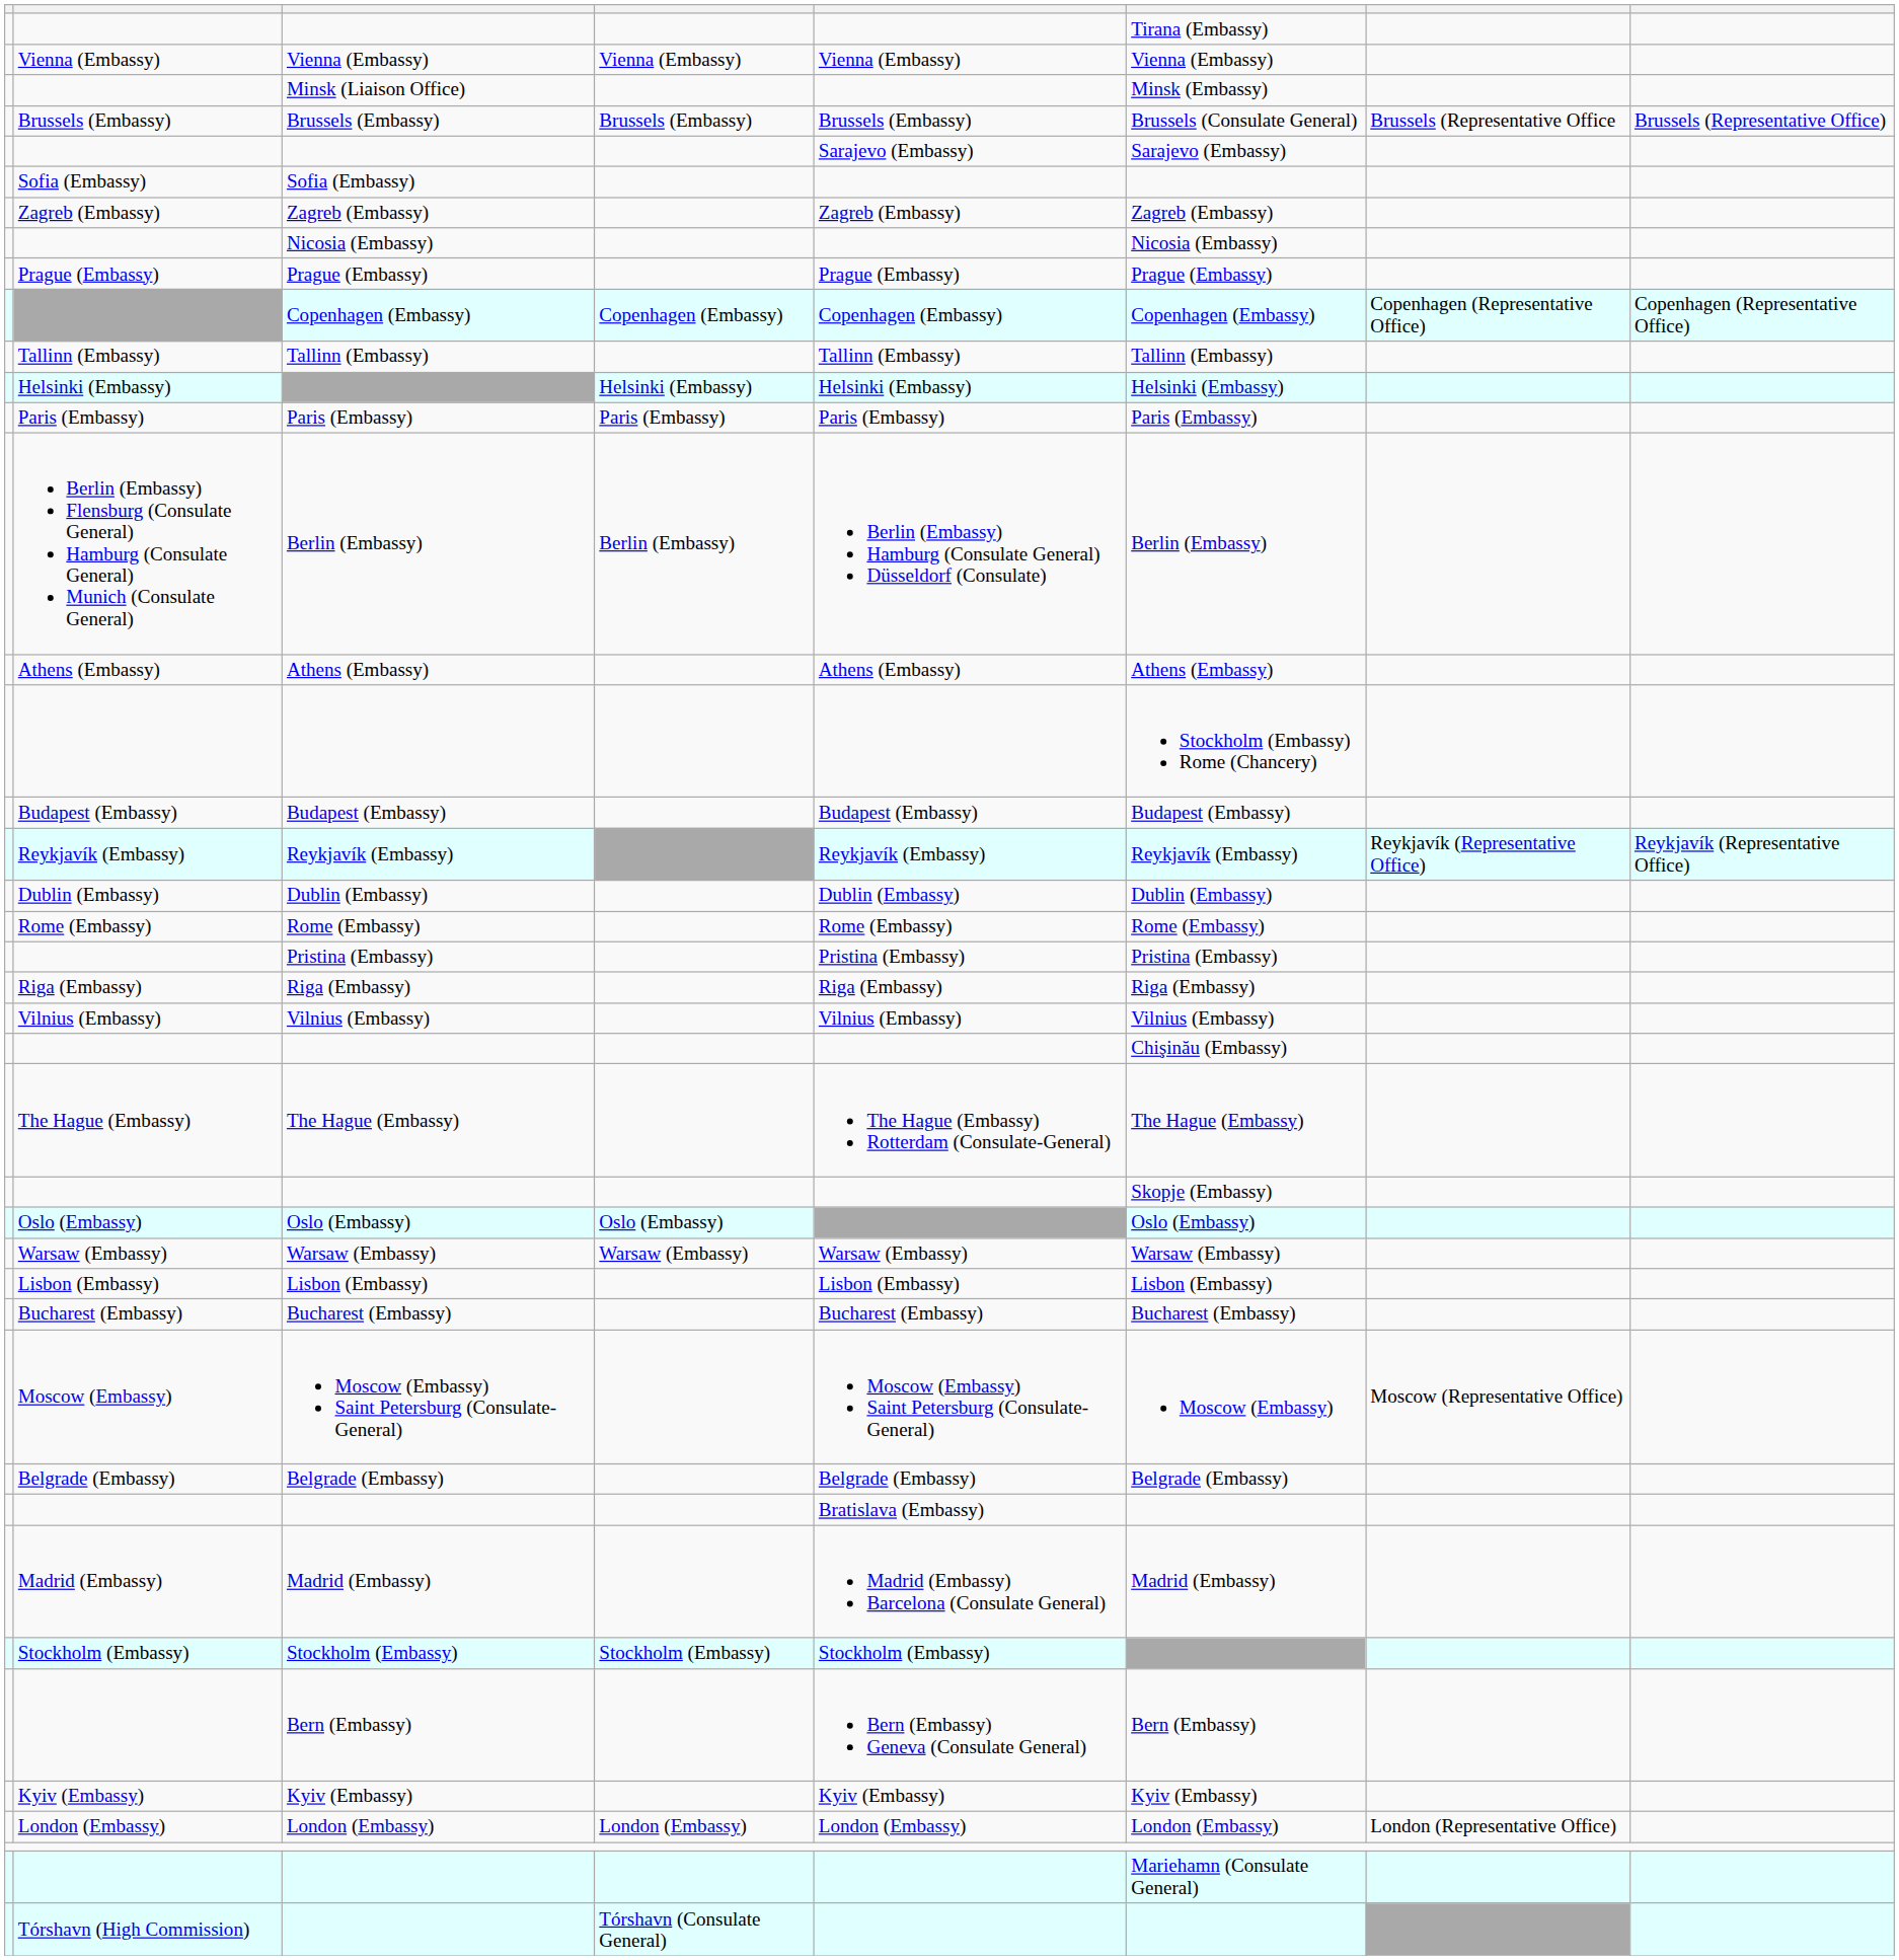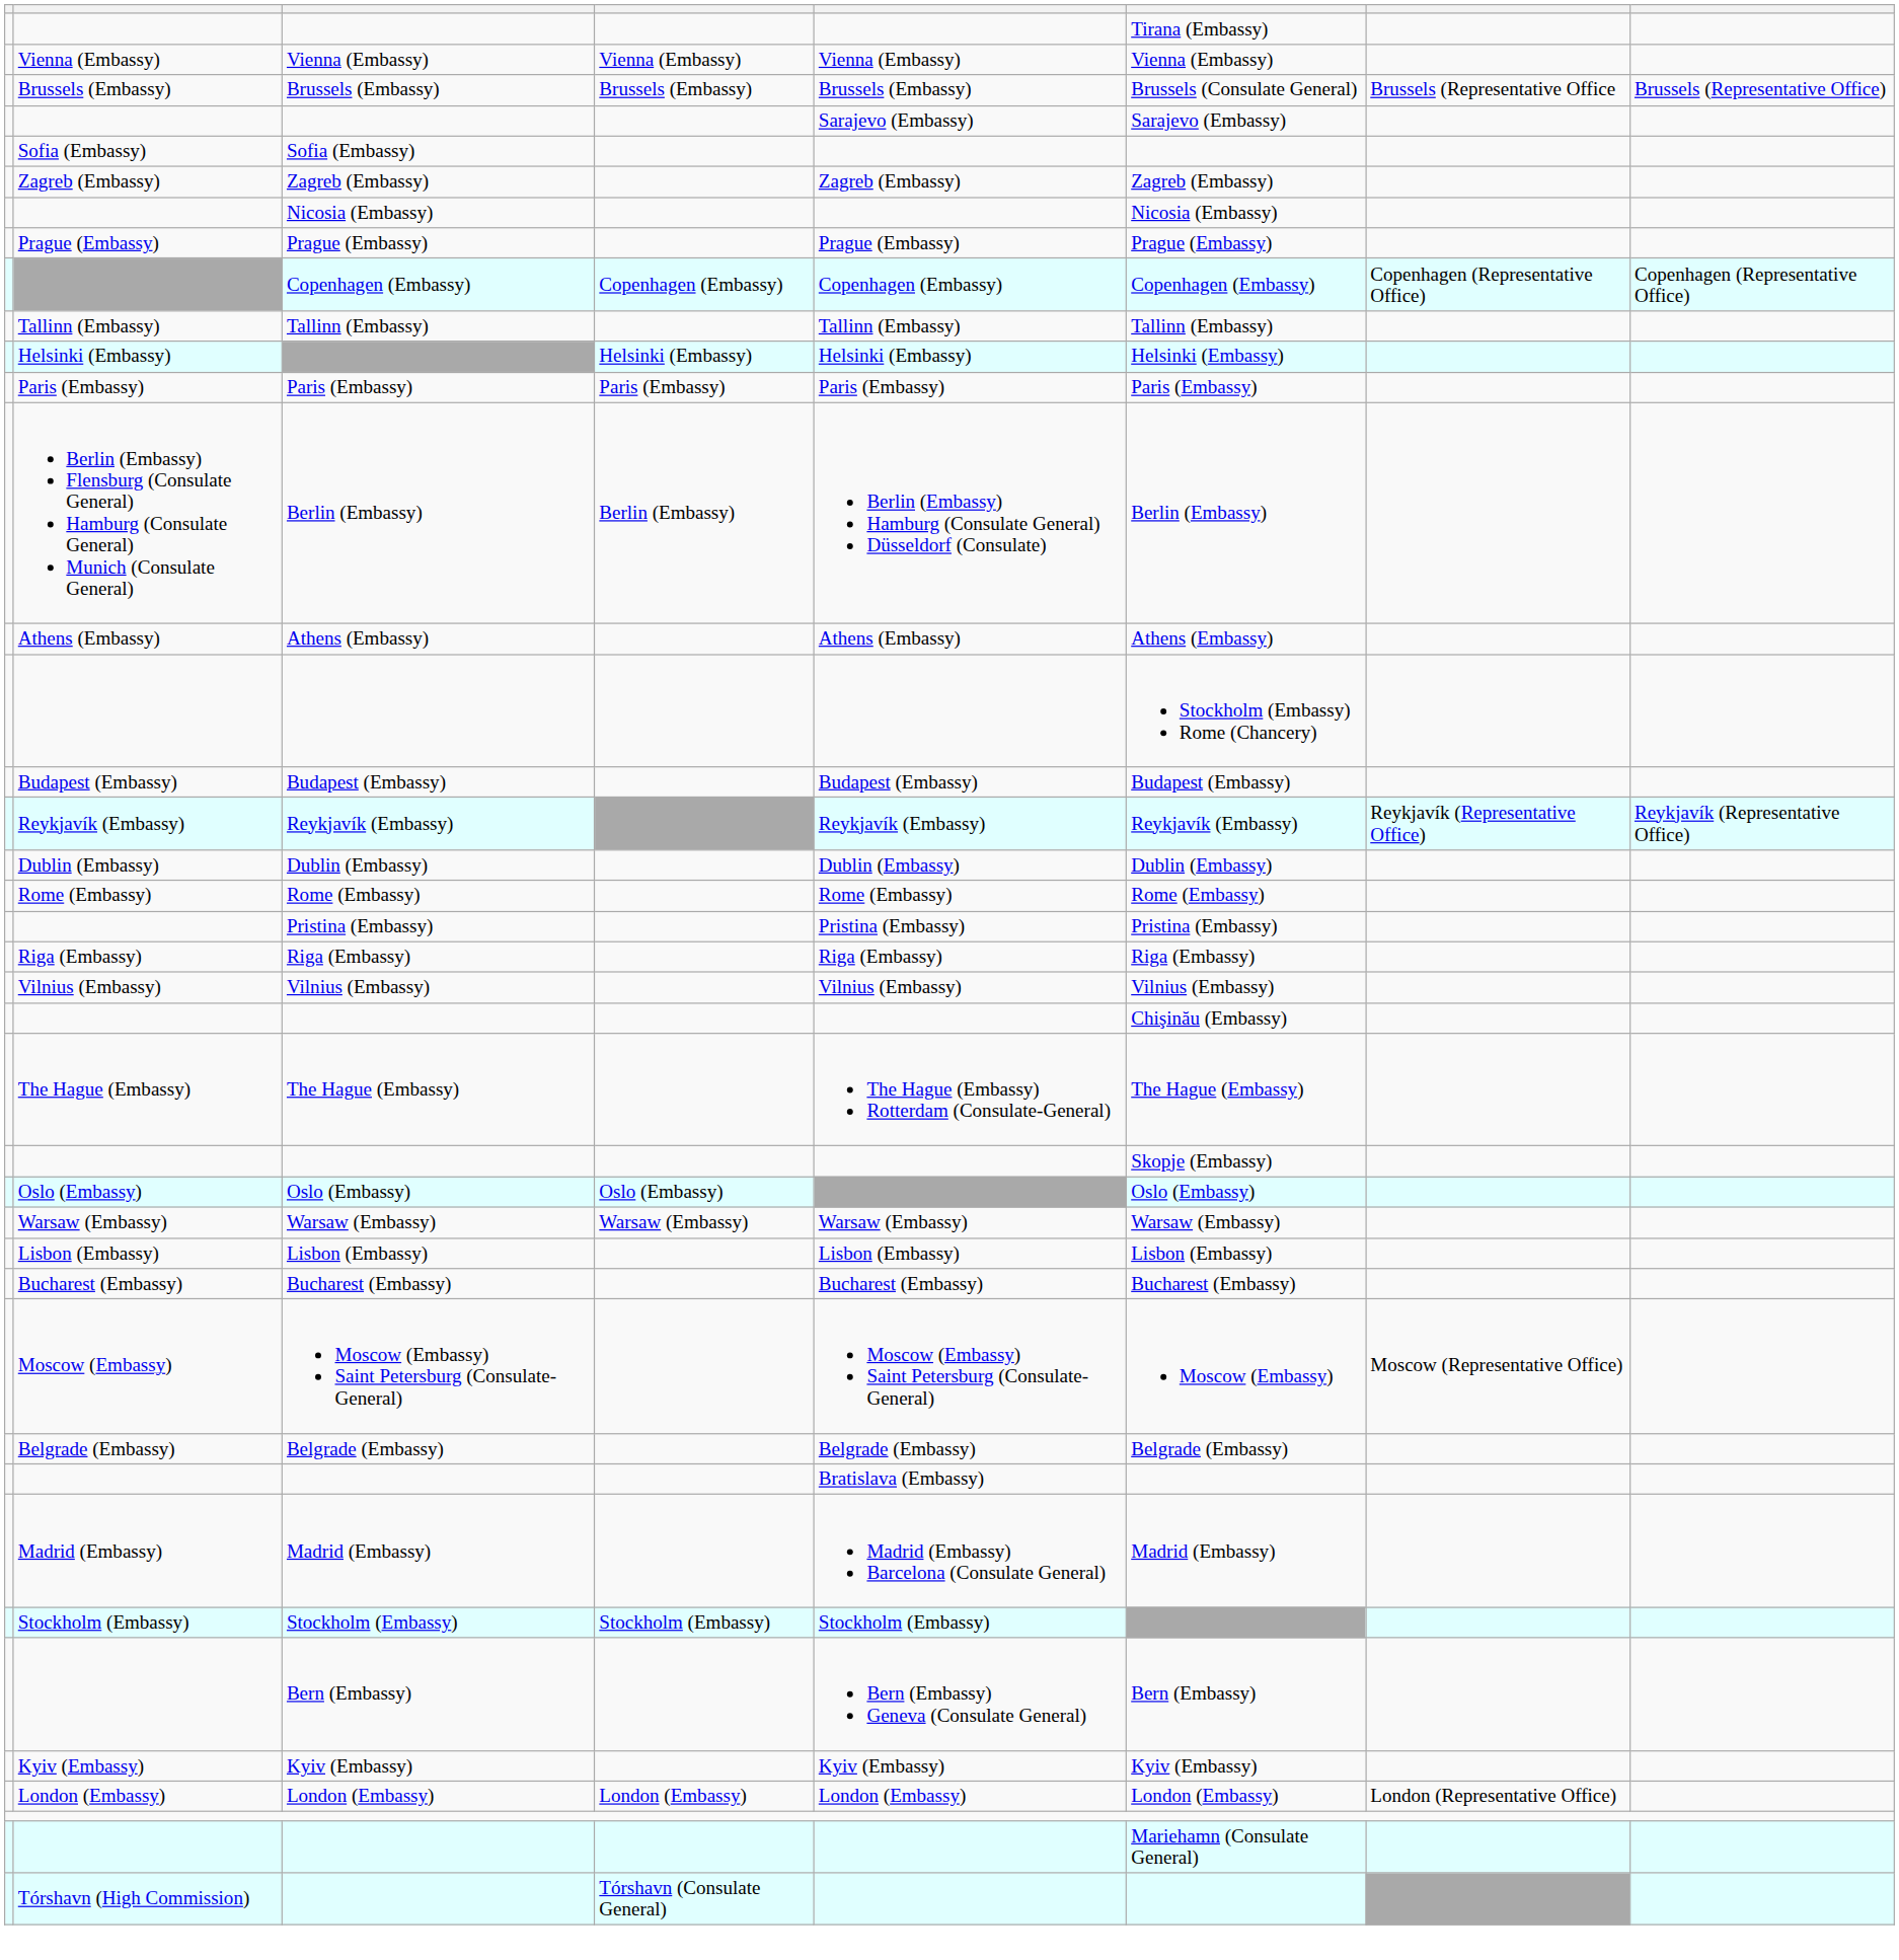- row: Minsk (Liaison Office) | Minsk (Embassy)
